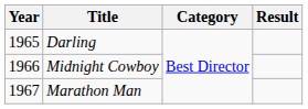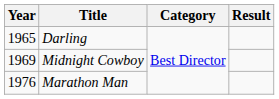Midnight Cowboy | Year: 1966 -> 1969
Marathon Man | Year: 1967 -> 1976
